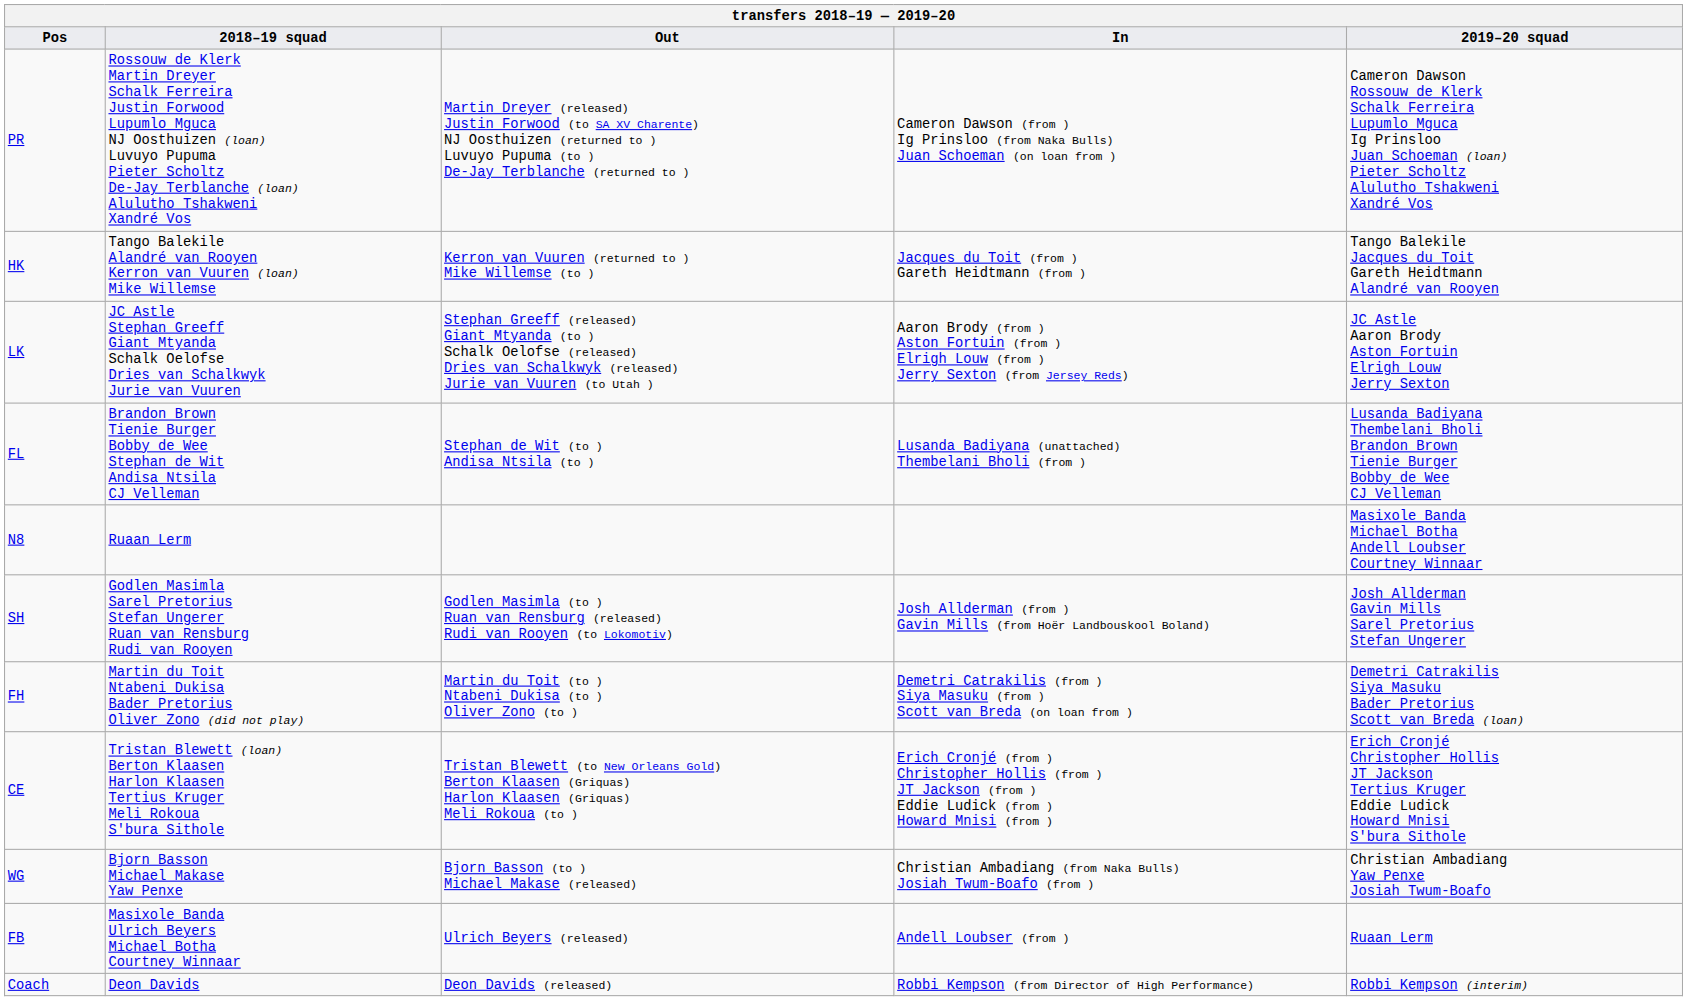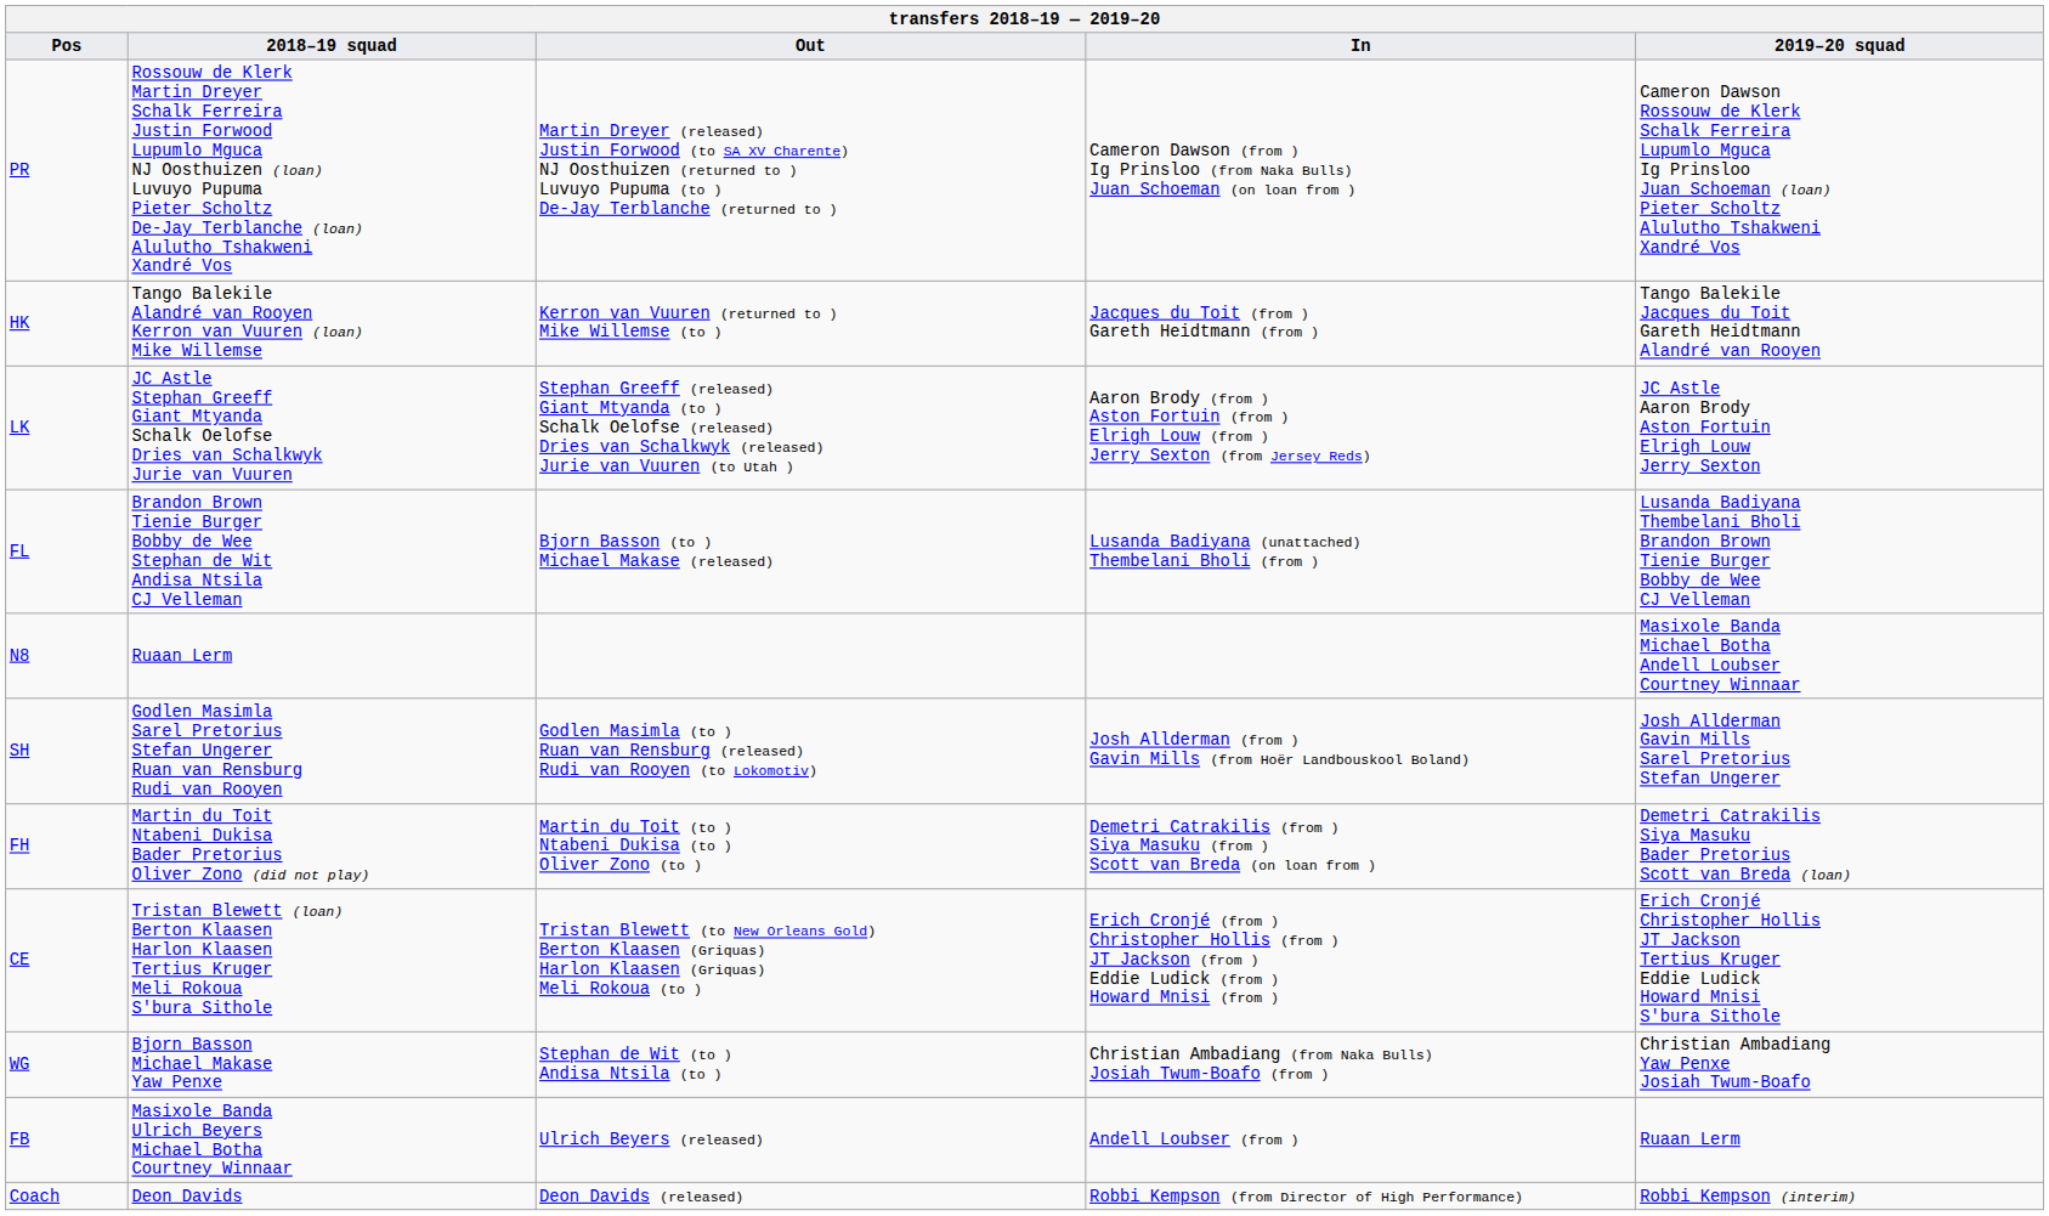FL | Out: Stephan de Wit (to ) Andisa Ntsila (to ) -> Bjorn Basson (to ) Michael Makase (released)
WG | Out: Bjorn Basson (to ) Michael Makase (released) -> Stephan de Wit (to ) Andisa Ntsila (to )
